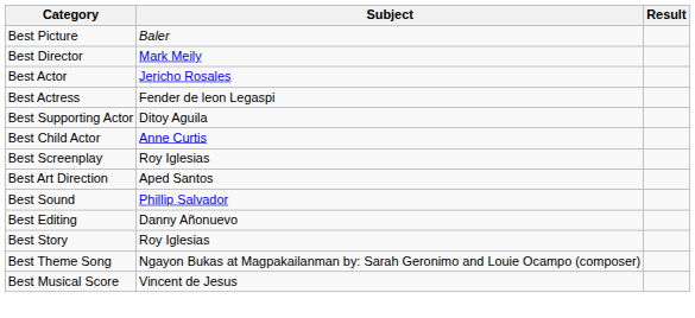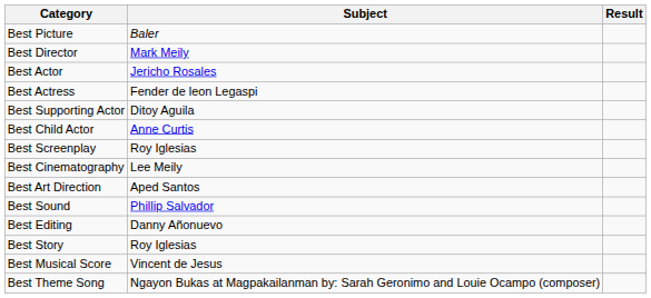+ row: Best Cinematography | Lee Meily
rows swapped: Best Theme Song <-> Best Musical Score
